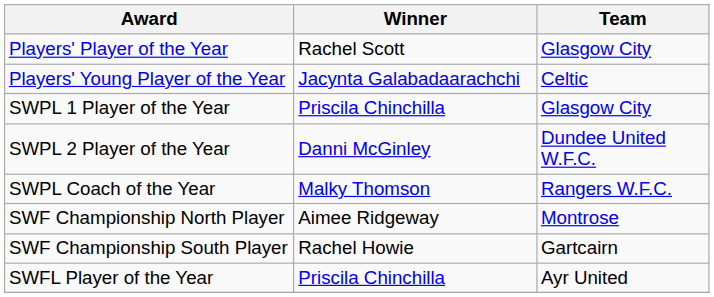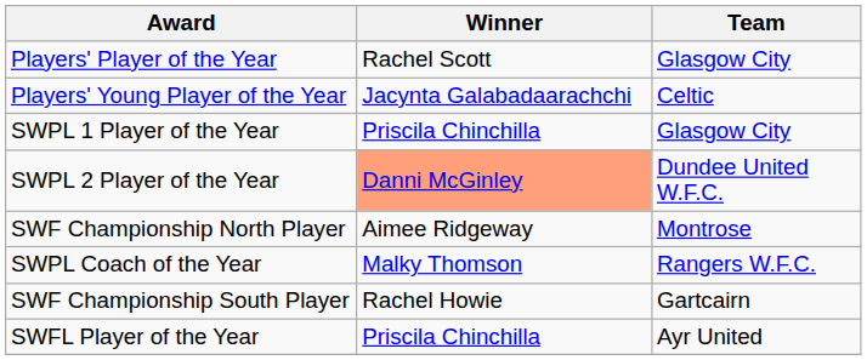SWPL 2 Player of the Year | Winner: no background -> lightsalmon background
rows swapped: SWPL Coach of the Year <-> SWF Championship North Player
